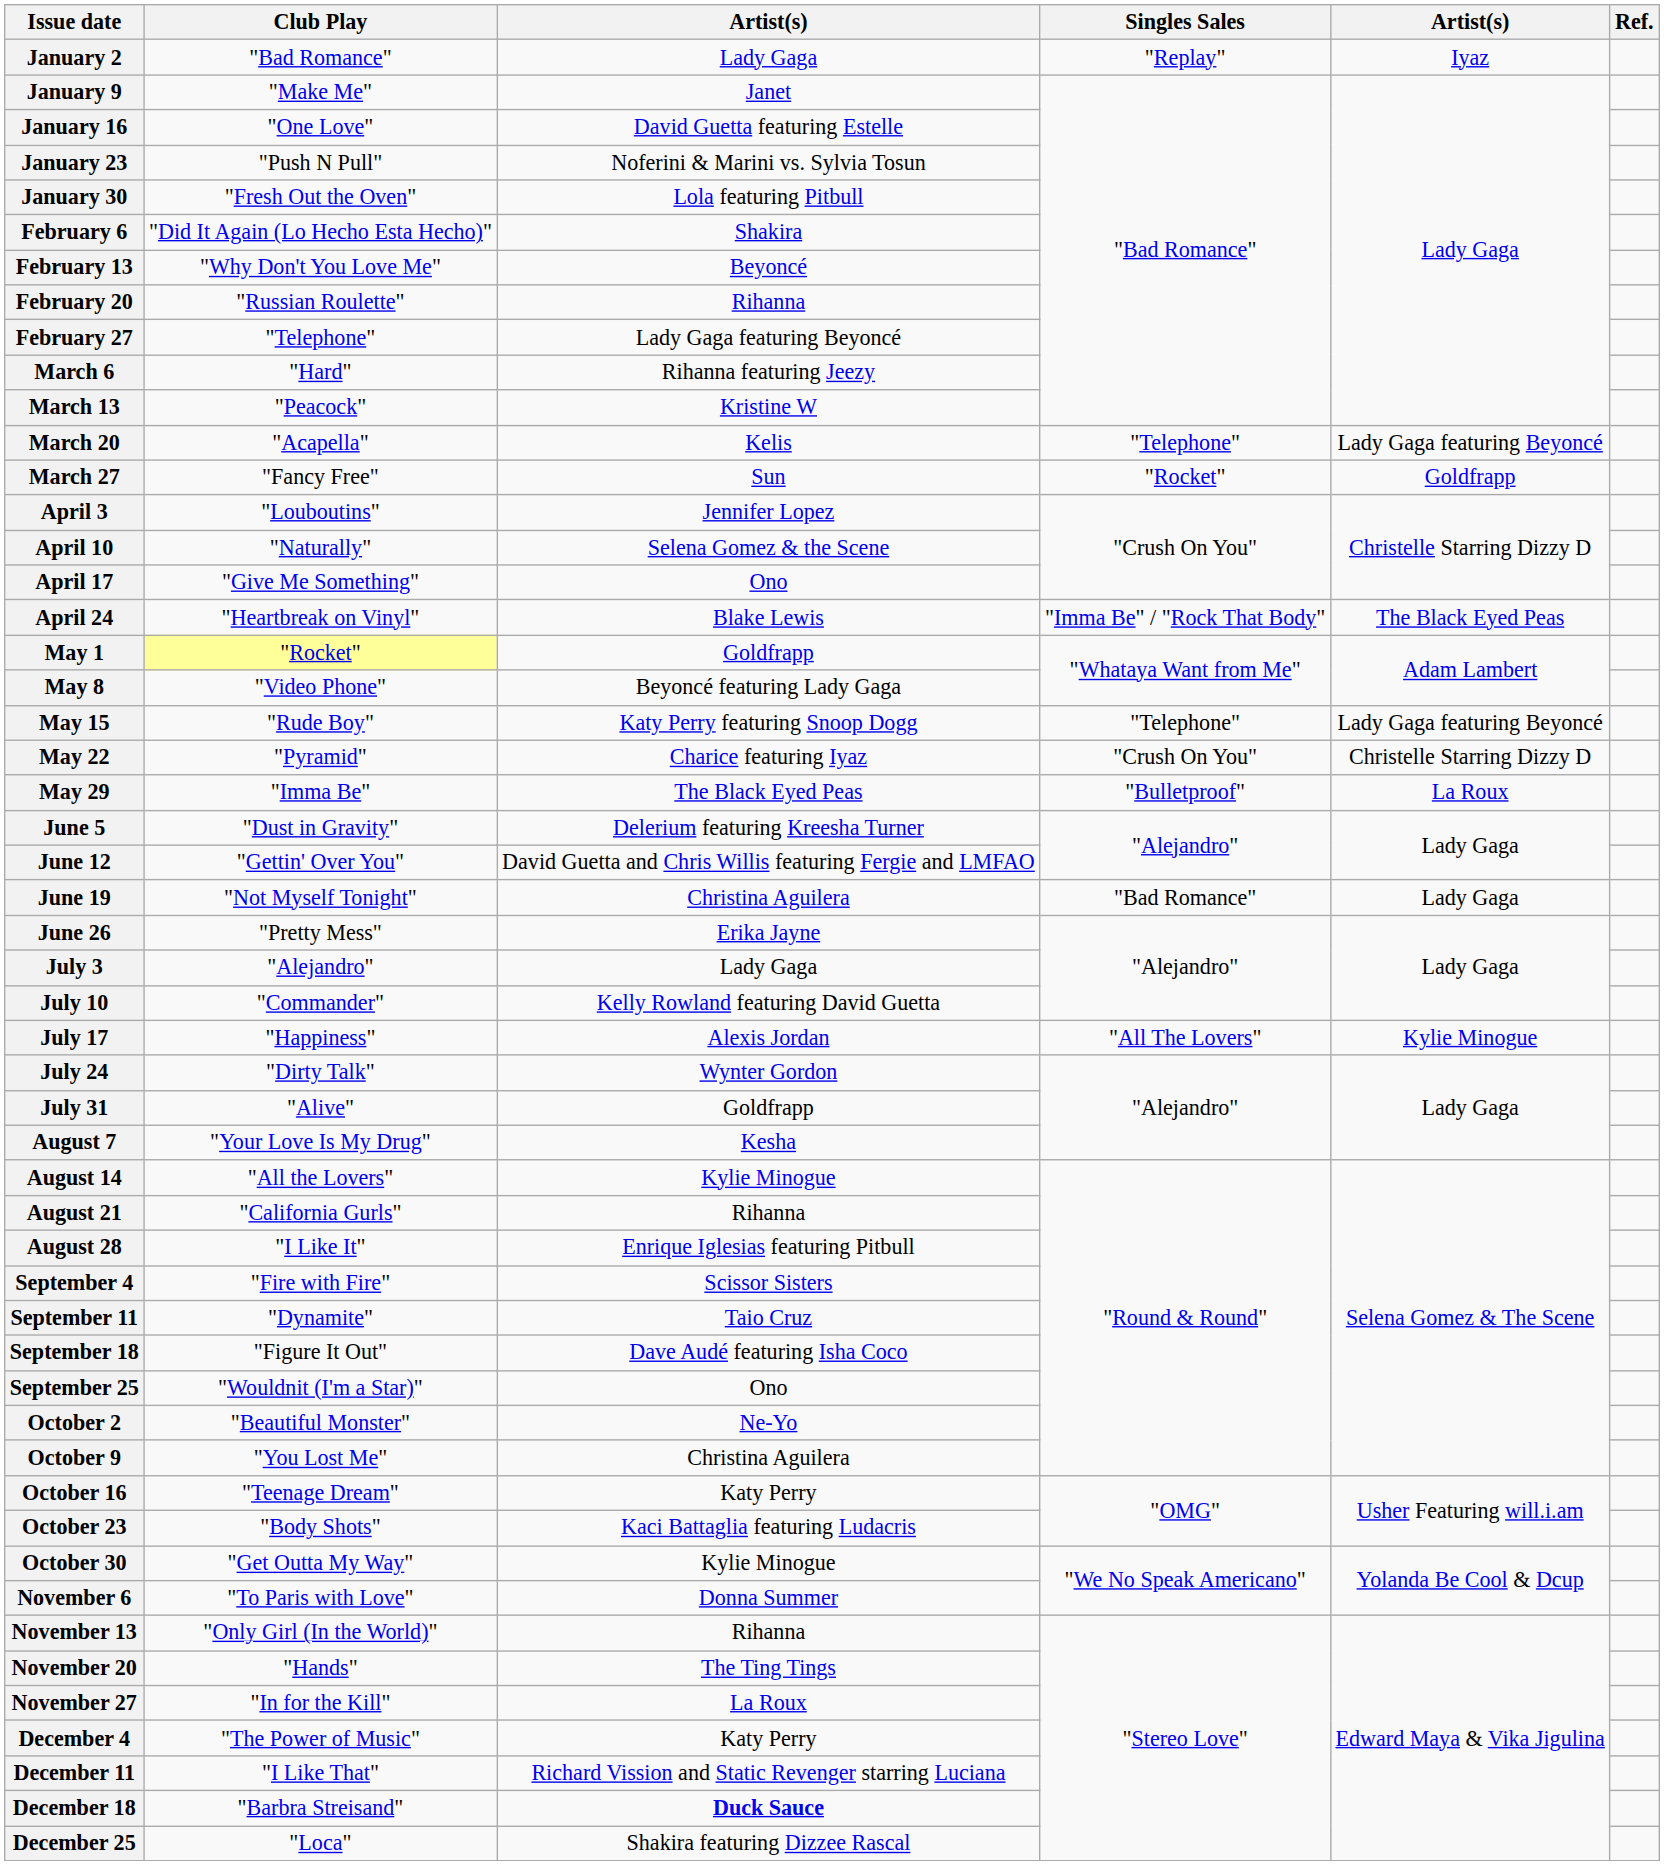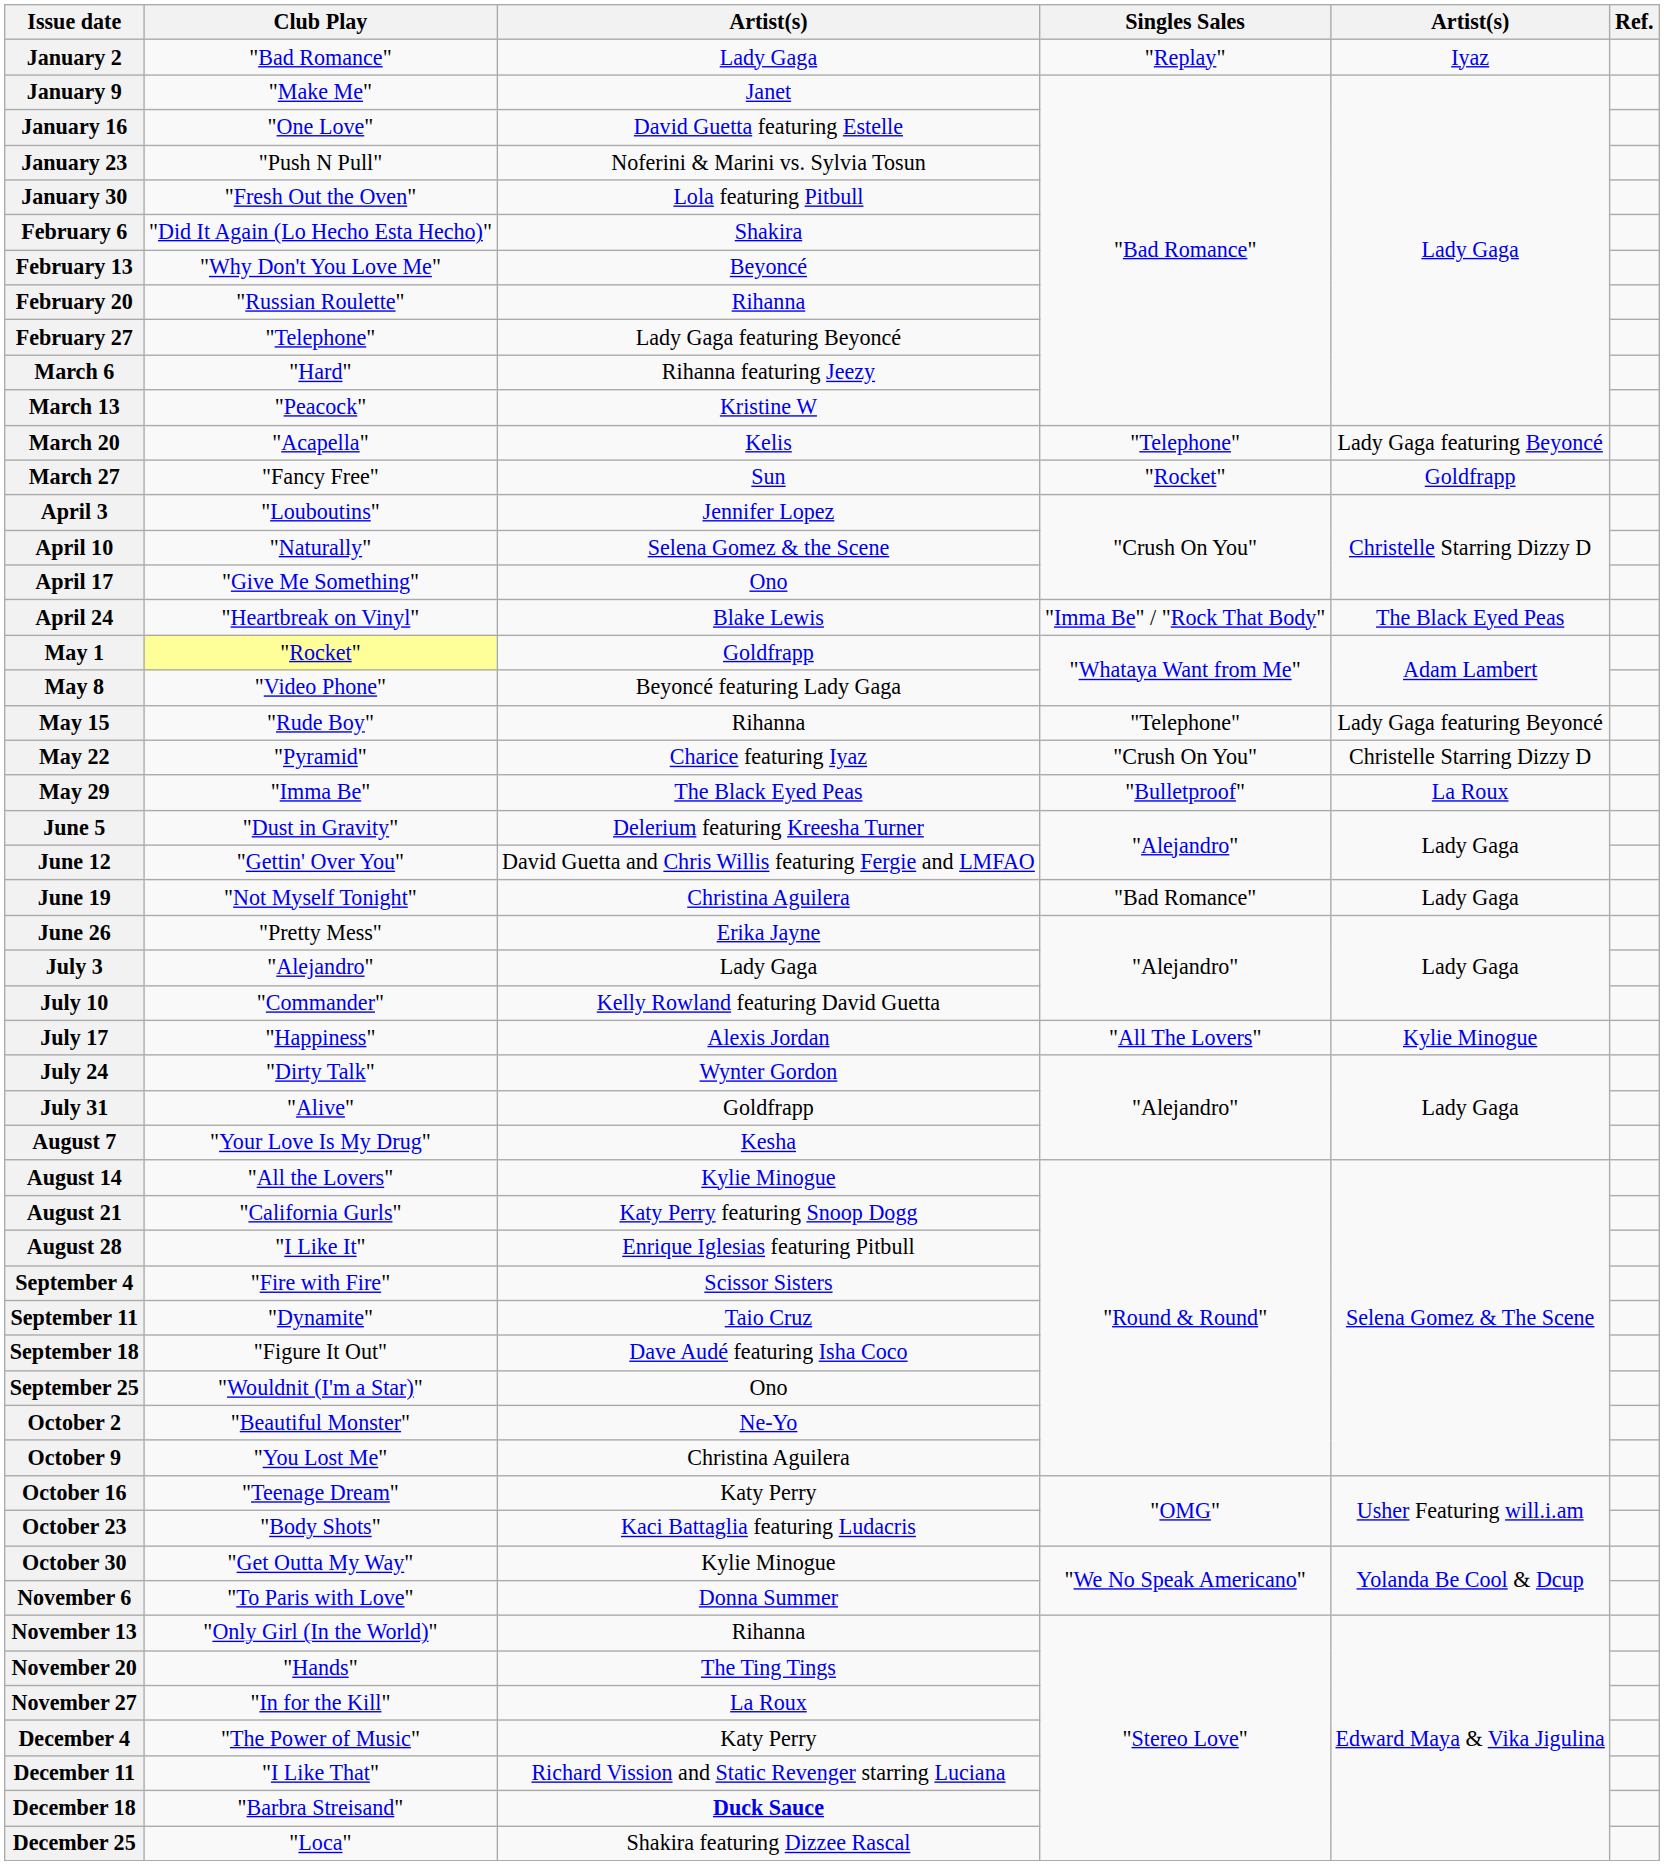May 15 | column 3: Katy Perry featuring Snoop Dogg -> Rihanna
August 21 | column 3: Rihanna -> Katy Perry featuring Snoop Dogg
